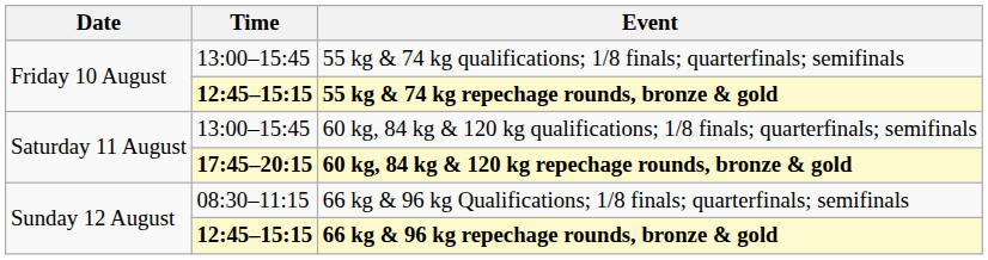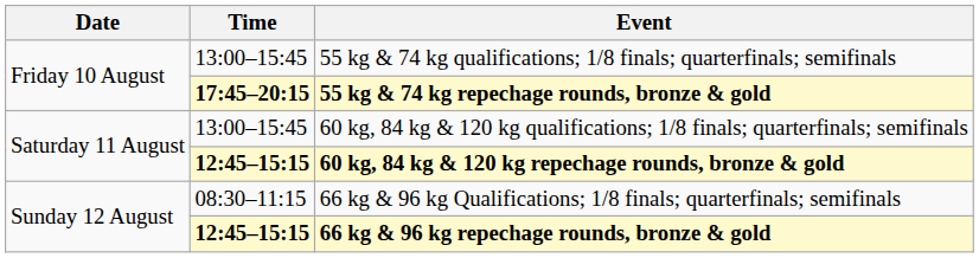55 kg & 74 kg repechage rounds, bronze & gold | Time: 12:45–15:15 -> 17:45–20:15
60 kg, 84 kg & 120 kg repechage rounds, bronze & gold | Time: 17:45–20:15 -> 12:45–15:15
